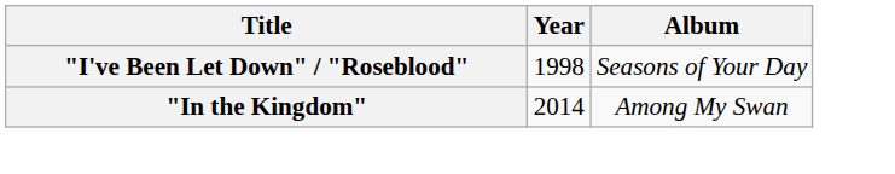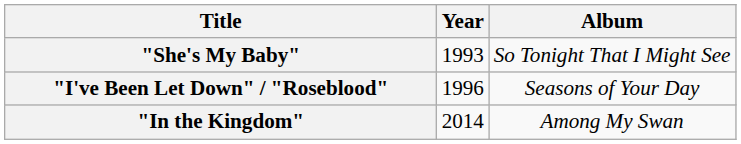+ row: "She's My Baby" | 1993 | So Tonight That I Might See
"I've Been Let Down" / "Roseblood" | Year: 1998 -> 1996
